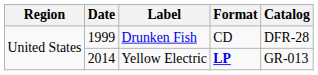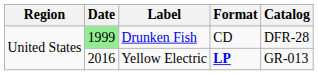Drunken Fish | Date: no background -> lightgreen background
Yellow Electric | Date: 2014 -> 2016
